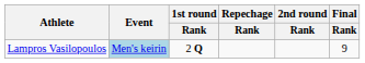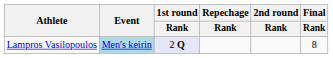Lampros Vasilopoulos | 1st round / Rank: no background -> lavender background
Lampros Vasilopoulos | Final / Rank: 9 -> 8
